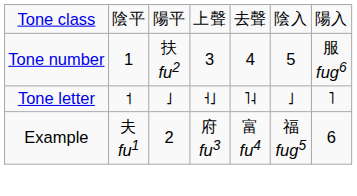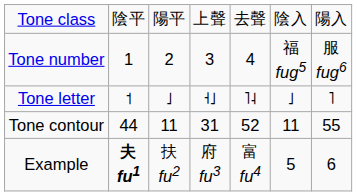Tone number | column 3: 扶 fu2 -> 2
Tone number | column 6: 5 -> 福 fug5
+ row: Tone contour | 44 | 11 | 31 | 52 | 11 | 55
Example | column 2: normal -> bold
Example | column 3: 2 -> 扶 fu2
Example | column 6: 福 fug5 -> 5
